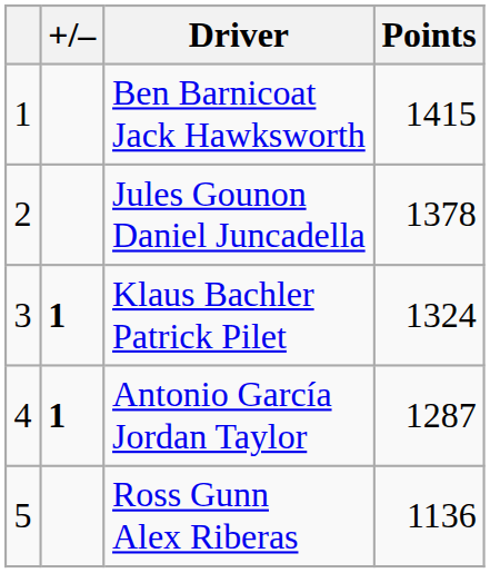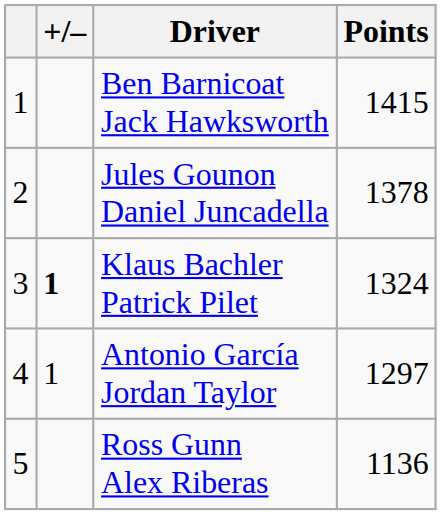Antonio García Jordan Taylor | +/–: bold -> normal
Antonio García Jordan Taylor | Points: 1287 -> 1297
